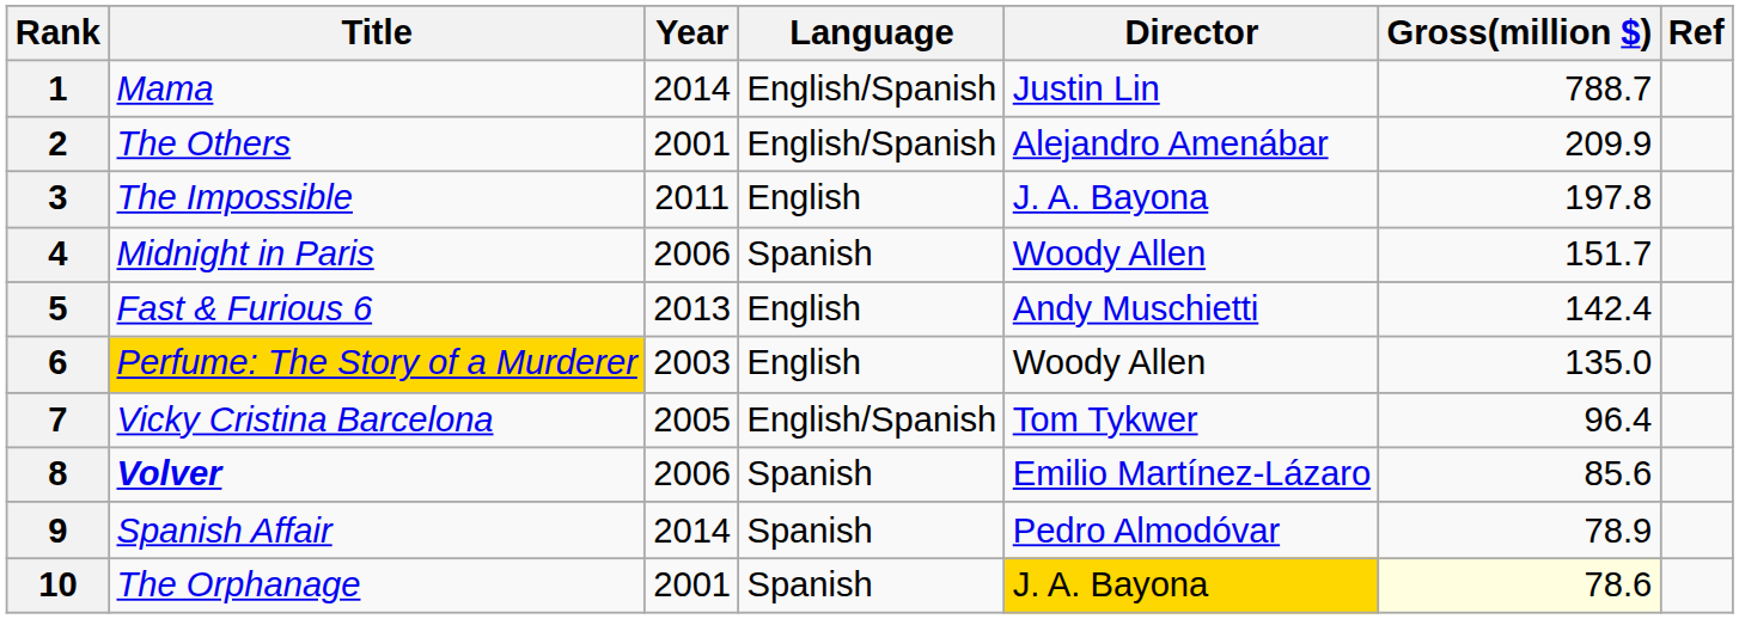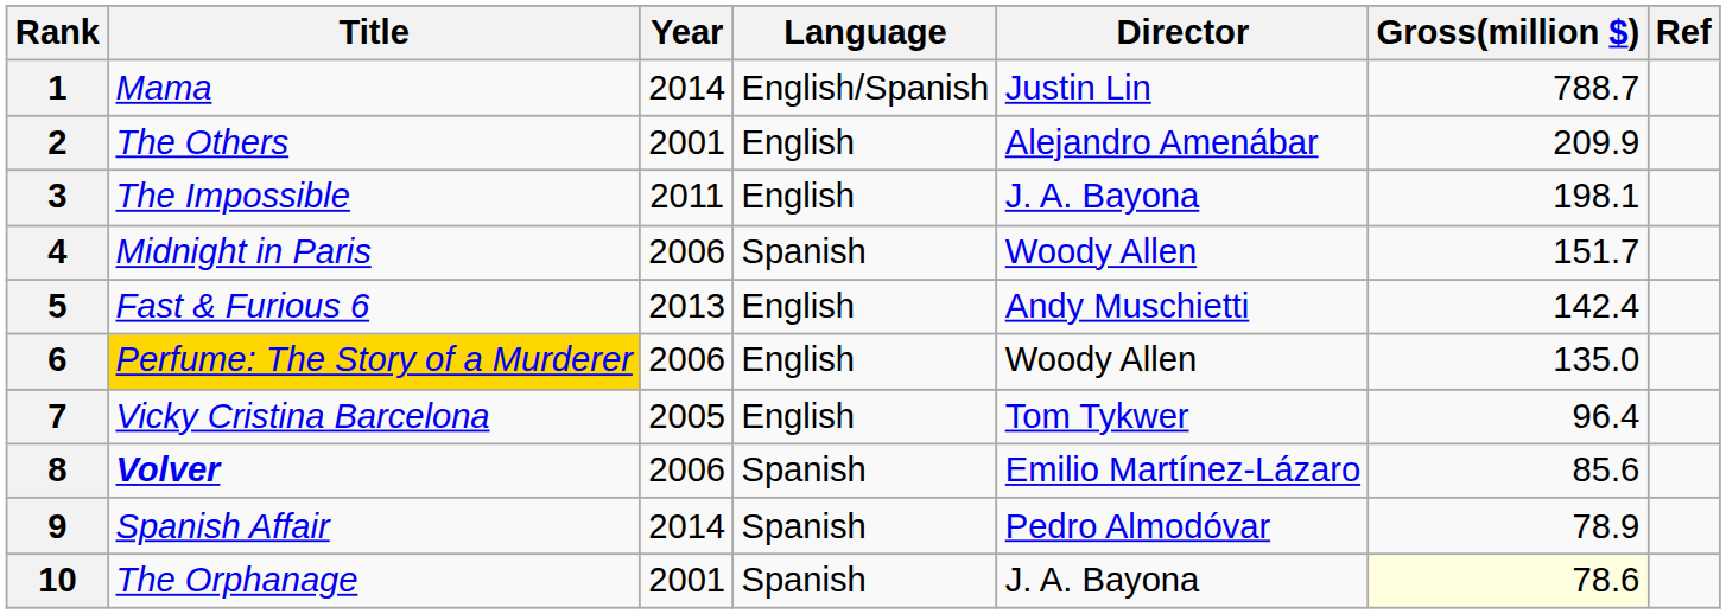2 | Language: English/Spanish -> English
3 | Gross(million $): 197.8 -> 198.1
6 | Year: 2003 -> 2006
7 | Language: English/Spanish -> English
10 | Director: gold background -> no background
